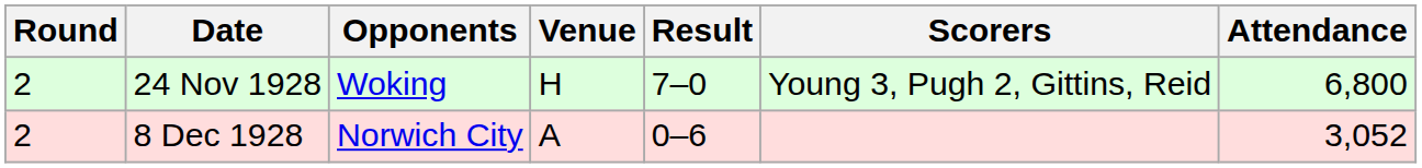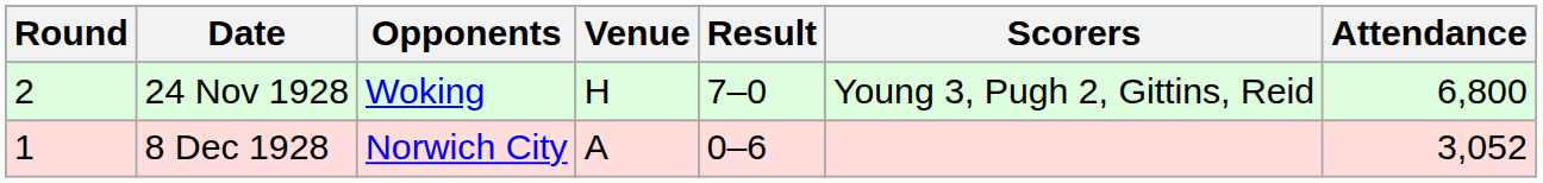8 Dec 1928 | Round: 2 -> 1
